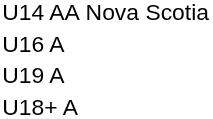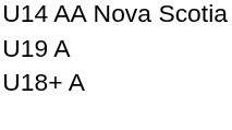- row: U16 A
